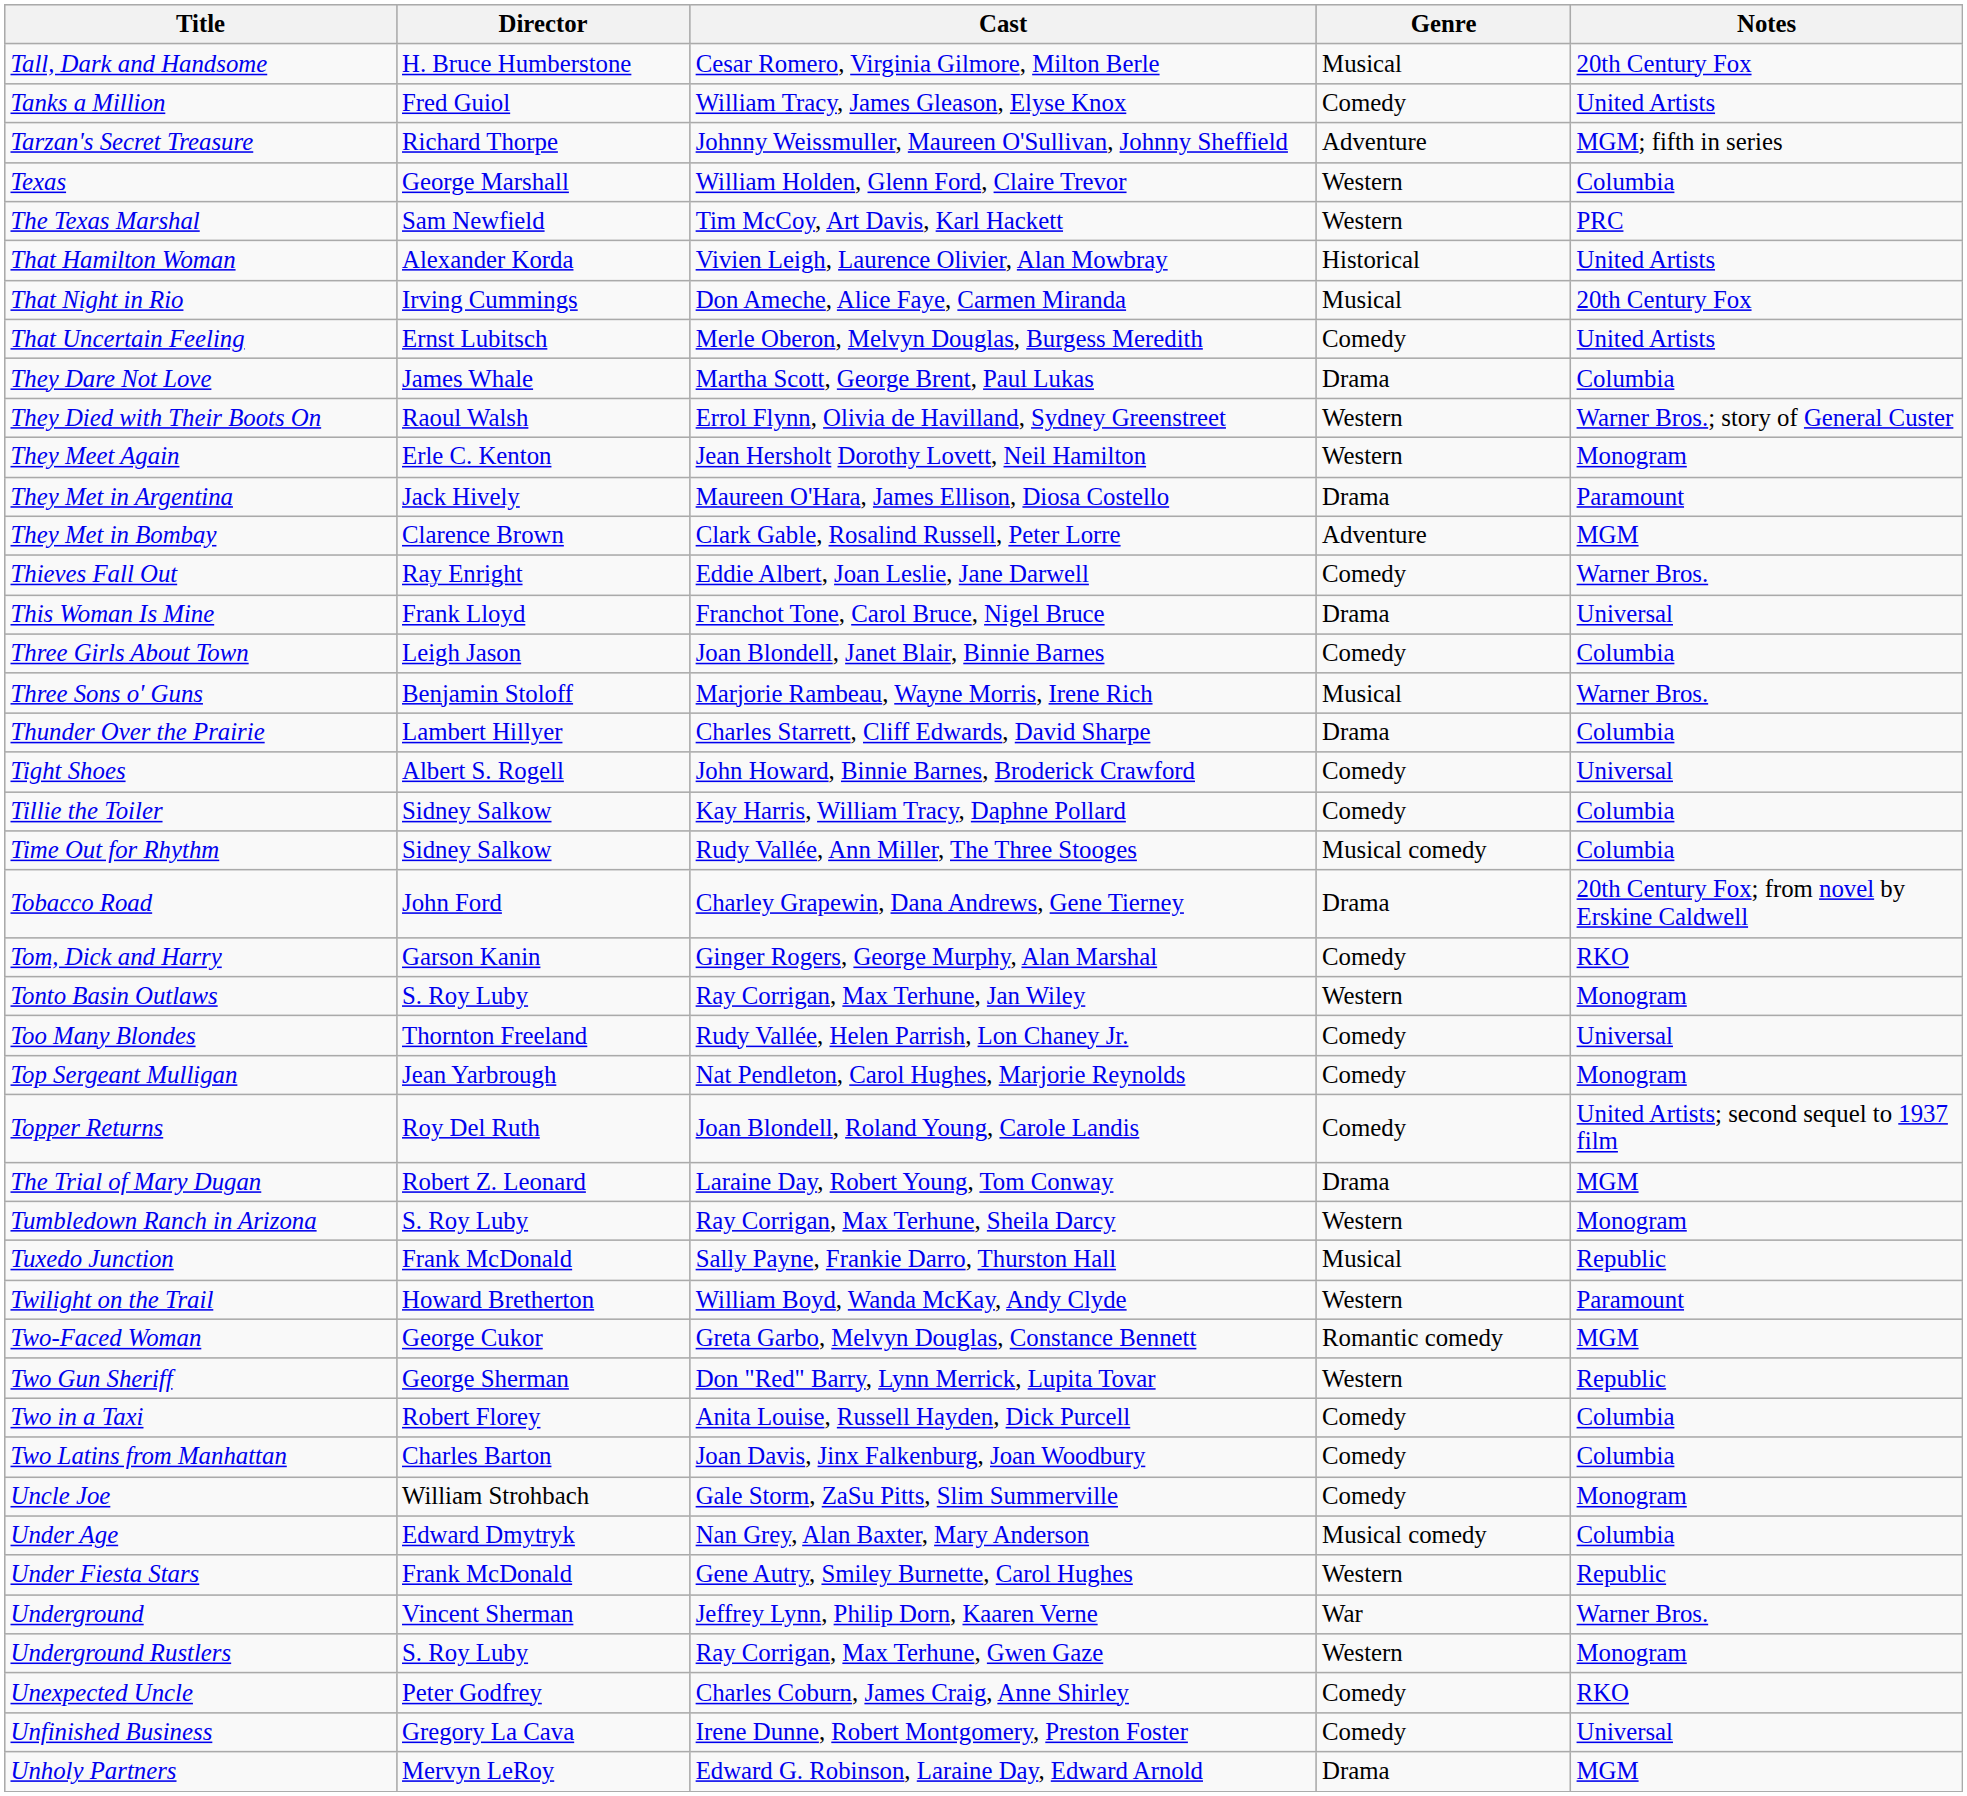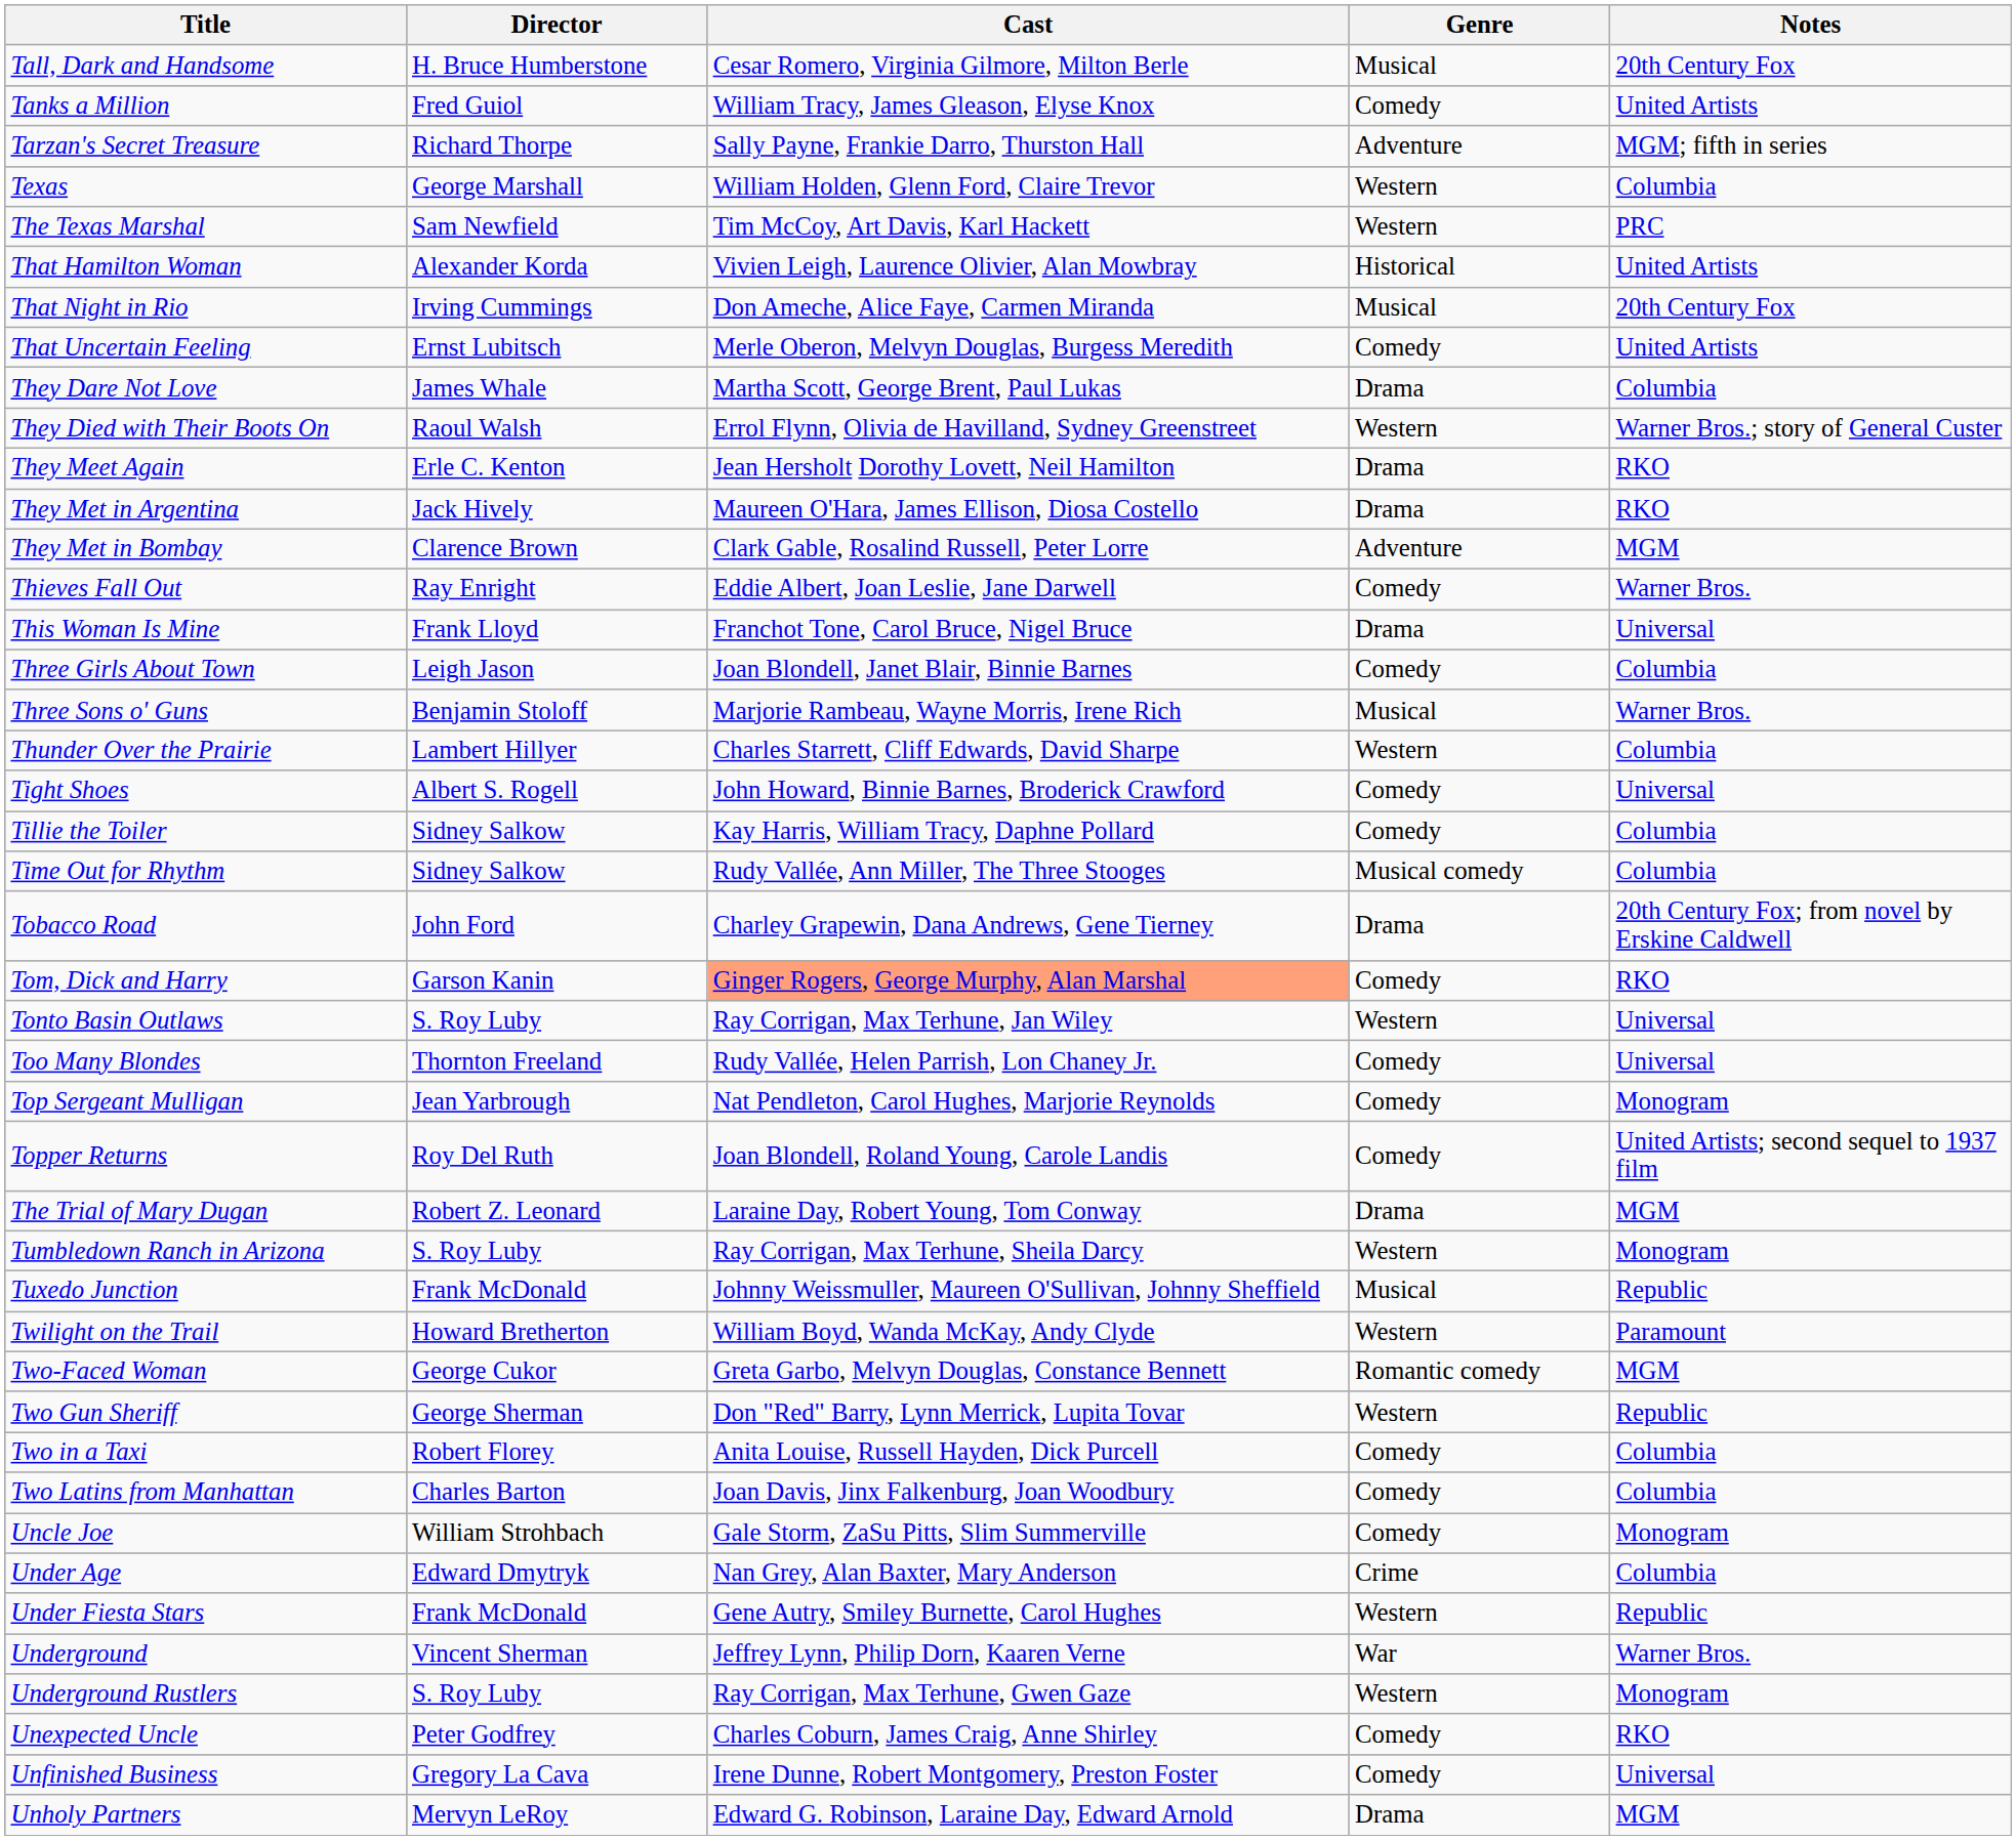Tarzan's Secret Treasure | Cast: Johnny Weissmuller, Maureen O'Sullivan, Johnny Sheffield -> Sally Payne, Frankie Darro, Thurston Hall
They Meet Again | Genre: Western -> Drama
They Meet Again | Notes: Monogram -> RKO
They Met in Argentina | Notes: Paramount -> RKO
Thunder Over the Prairie | Genre: Drama -> Western
Tom, Dick and Harry | Cast: no background -> lightsalmon background
Tonto Basin Outlaws | Notes: Monogram -> Universal
Tuxedo Junction | Cast: Sally Payne, Frankie Darro, Thurston Hall -> Johnny Weissmuller, Maureen O'Sullivan, Johnny Sheffield
Under Age | Genre: Musical comedy -> Crime
